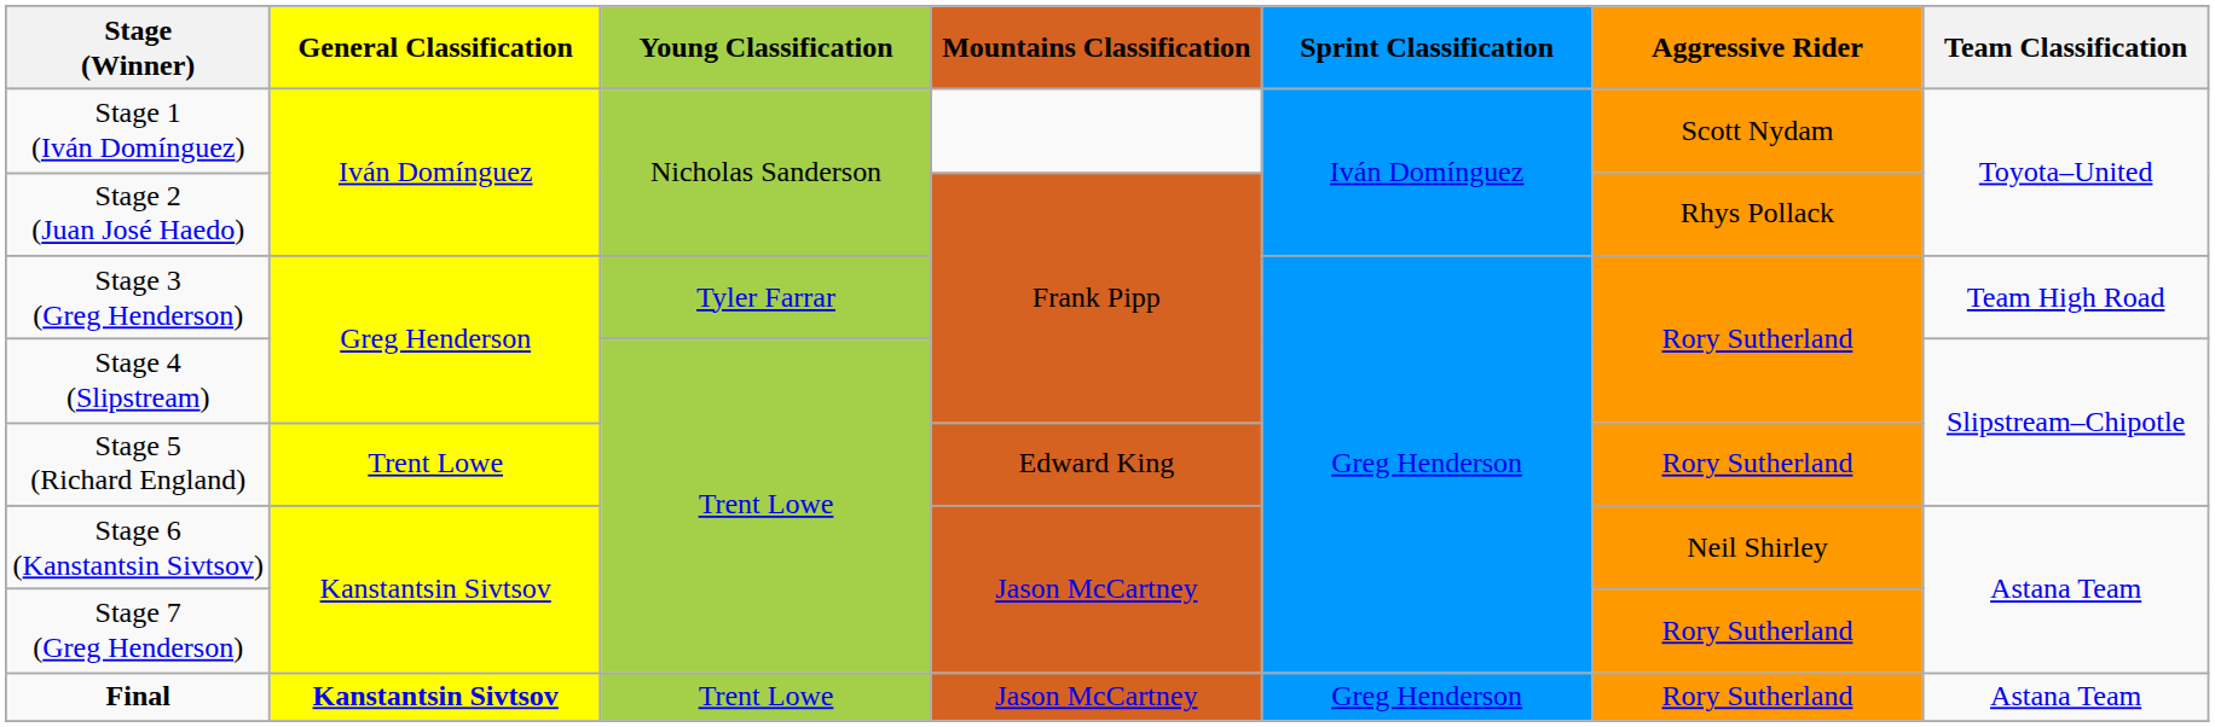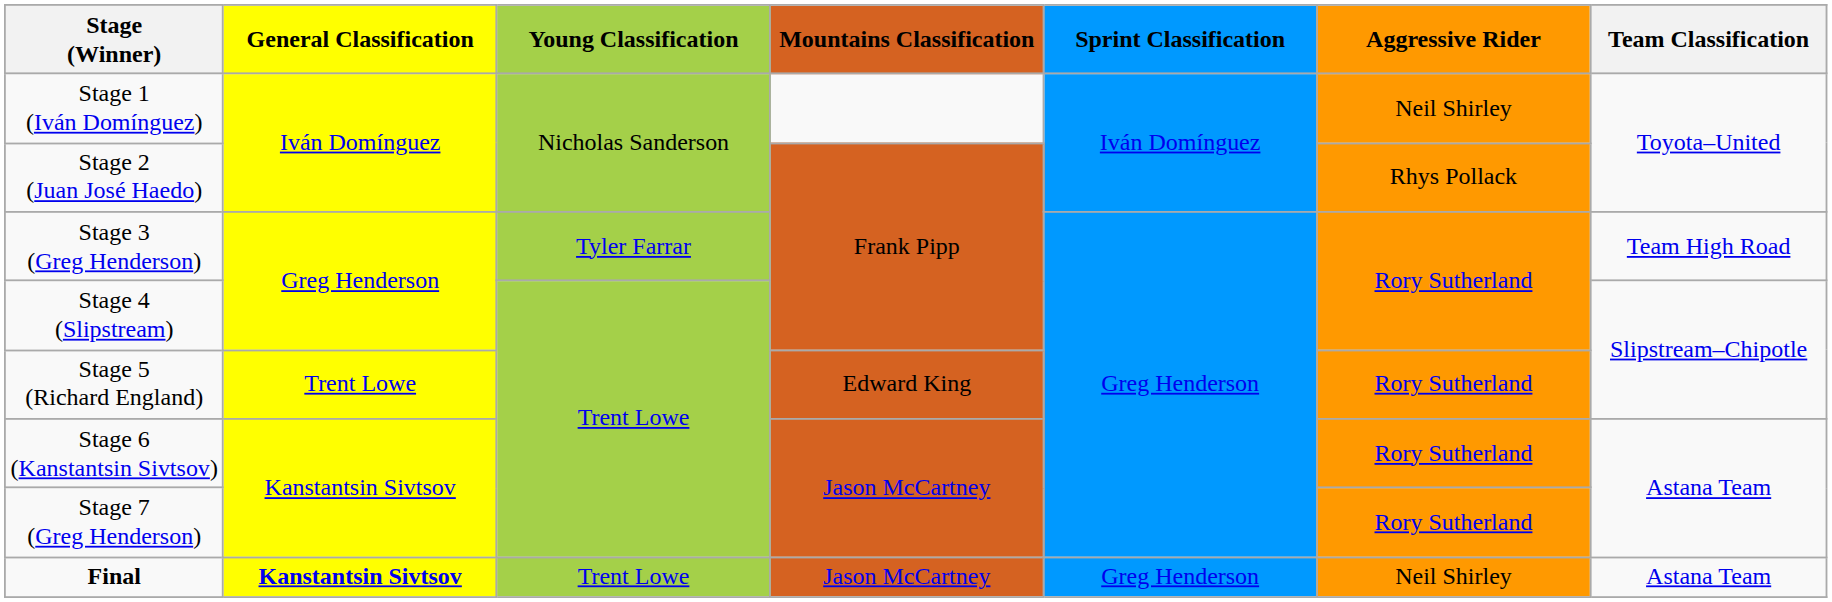Stage 1 (Iván Domínguez) | Aggressive Rider: Scott Nydam -> Neil Shirley
Stage 6 (Kanstantsin Sivtsov) | Aggressive Rider: Neil Shirley -> Rory Sutherland
Final | Aggressive Rider: Rory Sutherland -> Neil Shirley
